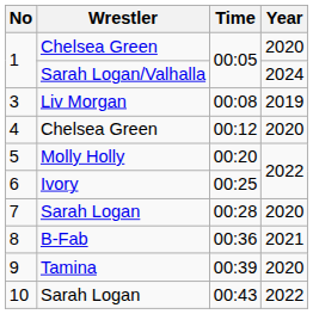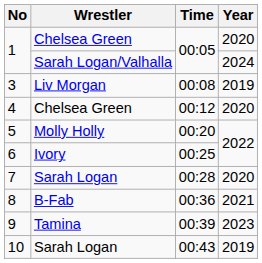9 | Year: 2020 -> 2023
10 | Year: 2022 -> 2019
